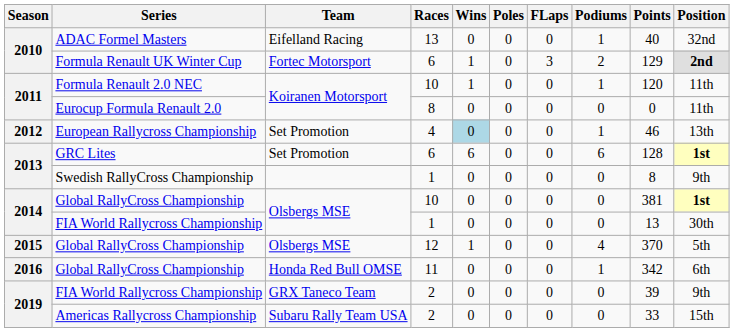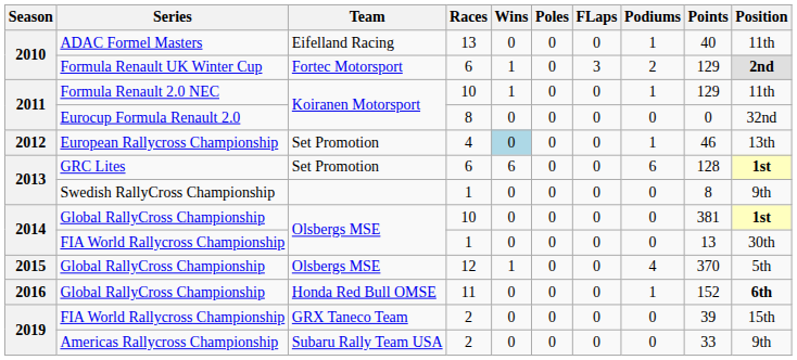ADAC Formel Masters | Position: 32nd -> 11th
Formula Renault 2.0 NEC | Points: 120 -> 129
Eurocup Formula Renault 2.0 | Position: 11th -> 32nd
Global RallyCross Championship / 11 | Points: 342 -> 152
Global RallyCross Championship / 11 | Position: normal -> bold
FIA World Rallycross Championship / 2 | Position: 9th -> 15th
Americas Rallycross Championship | Position: 15th -> 9th
